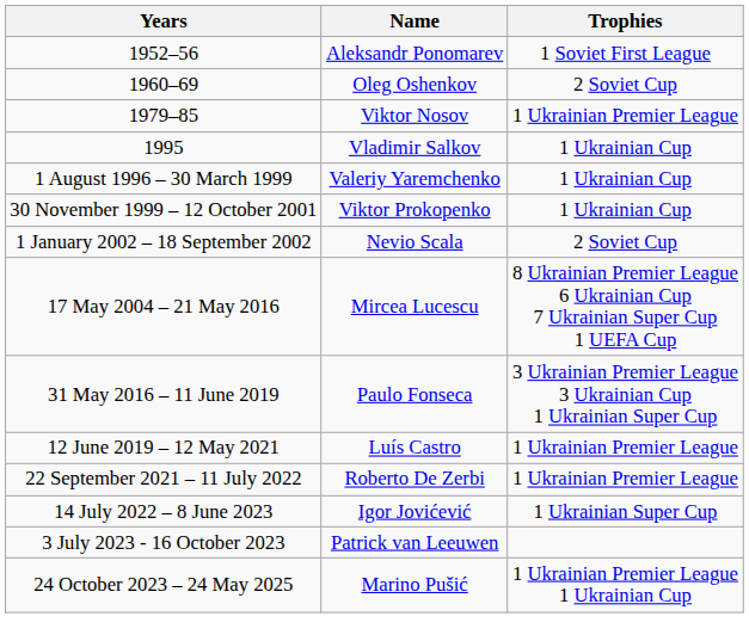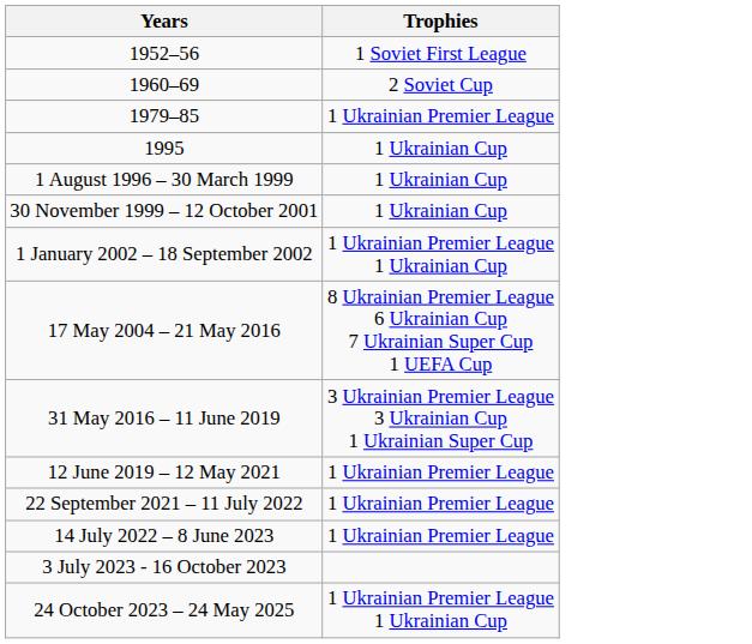- column: Name | Aleksandr Ponomarev | Oleg Oshenkov | Viktor Nosov | Vladimir Salkov | Valeriy Yaremchenko | Viktor Prokopenko | Nevio Scala | Mircea Lucescu | Paulo Fonseca | Luís Castro | Roberto De Zerbi | Igor Jovićević | Patrick van Leeuwen | Marino Pušić
1 January 2002 – 18 September 2002 | Trophies: 2 Soviet Cup -> 1 Ukrainian Premier League 1 Ukrainian Cup
14 July 2022 – 8 June 2023 | Trophies: 1 Ukrainian Super Cup -> 1 Ukrainian Premier League
